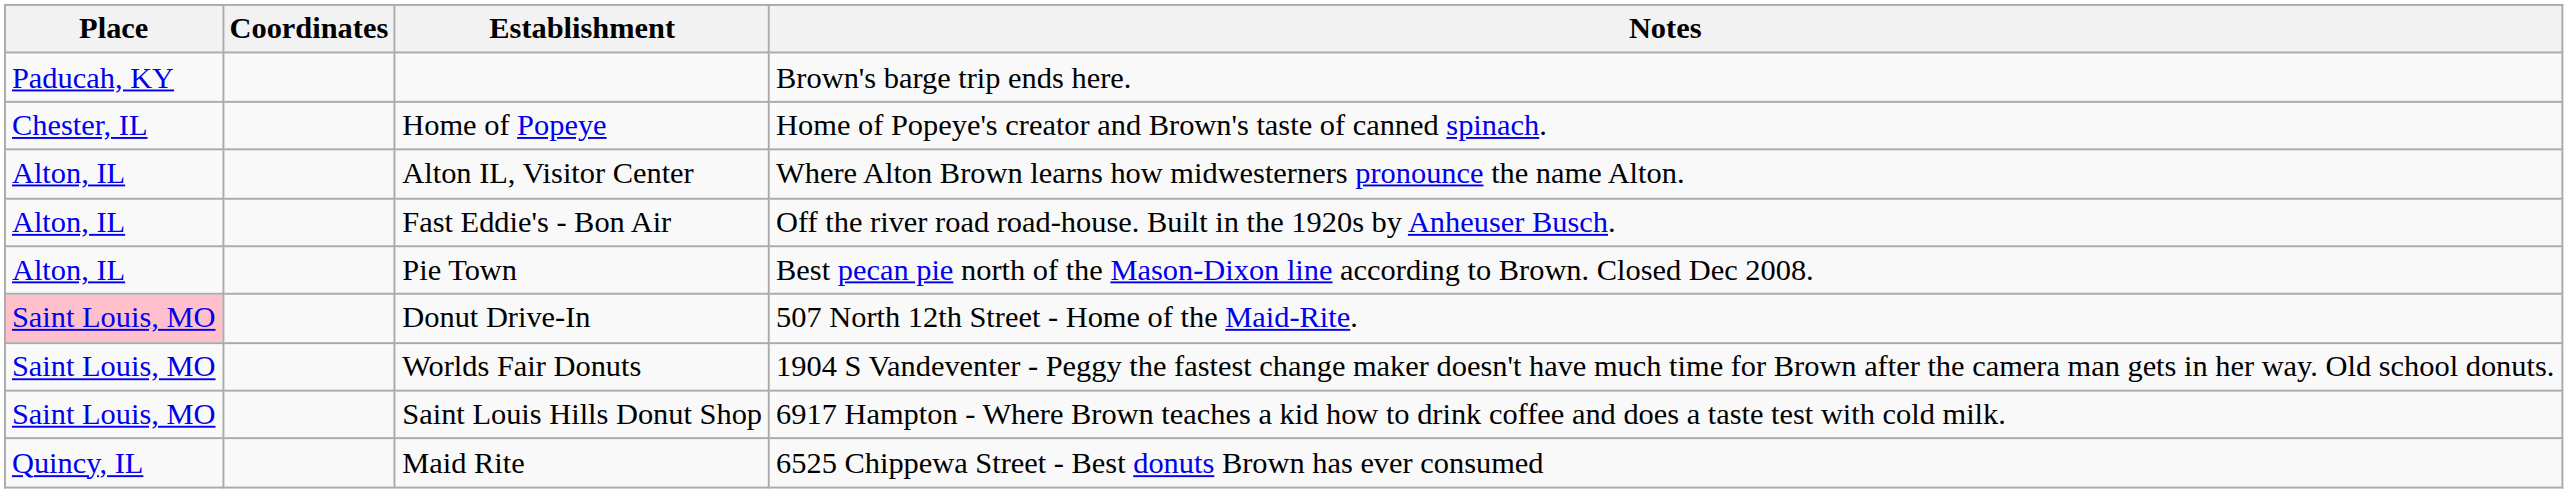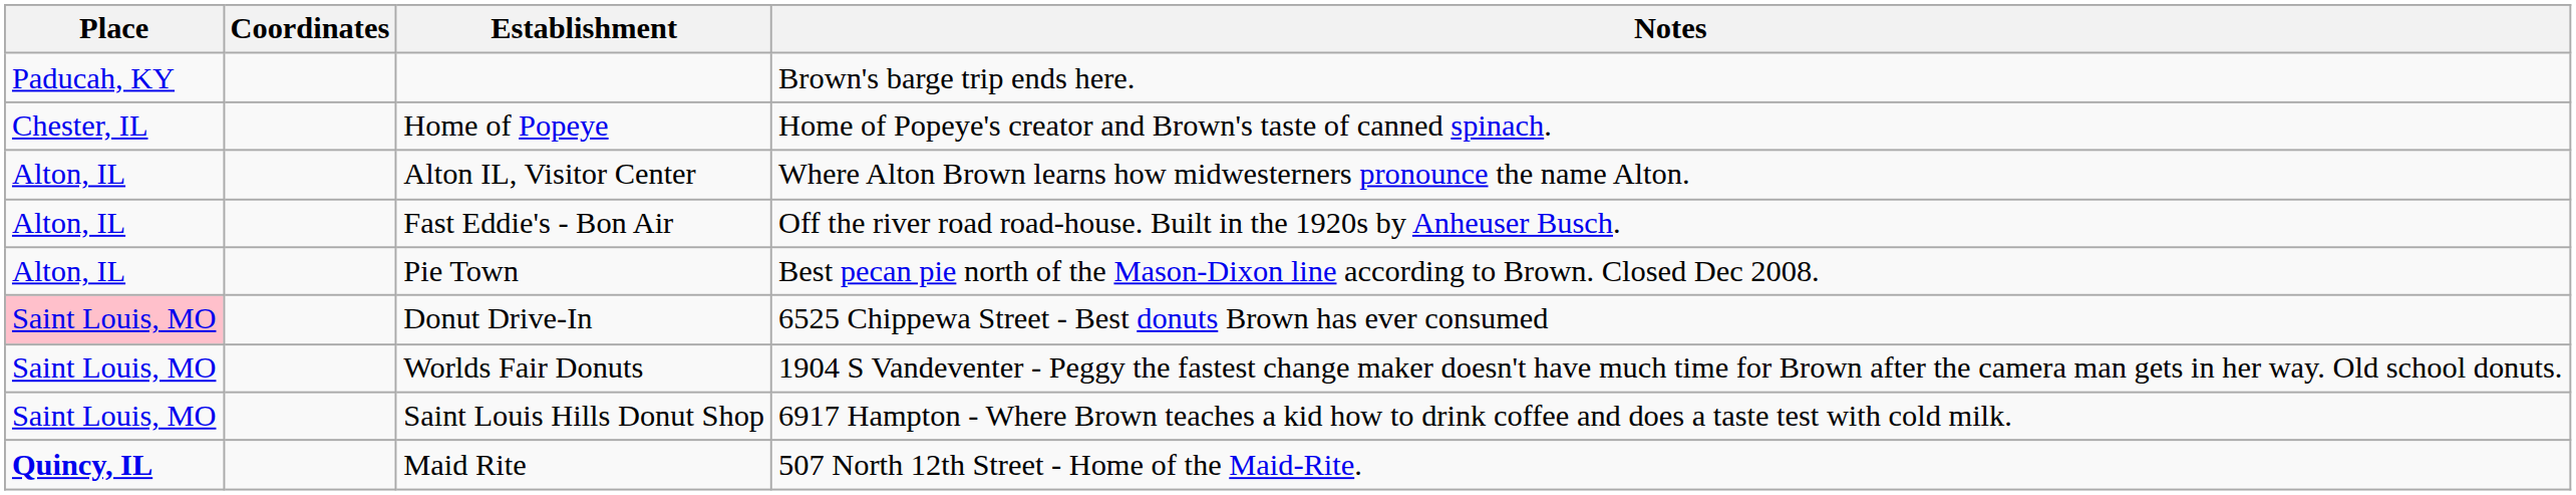Donut Drive-In | Notes: 507 North 12th Street - Home of the Maid-Rite. -> 6525 Chippewa Street - Best donuts Brown has ever consumed
Maid Rite | Place: normal -> bold
Maid Rite | Notes: 6525 Chippewa Street - Best donuts Brown has ever consumed -> 507 North 12th Street - Home of the Maid-Rite.
